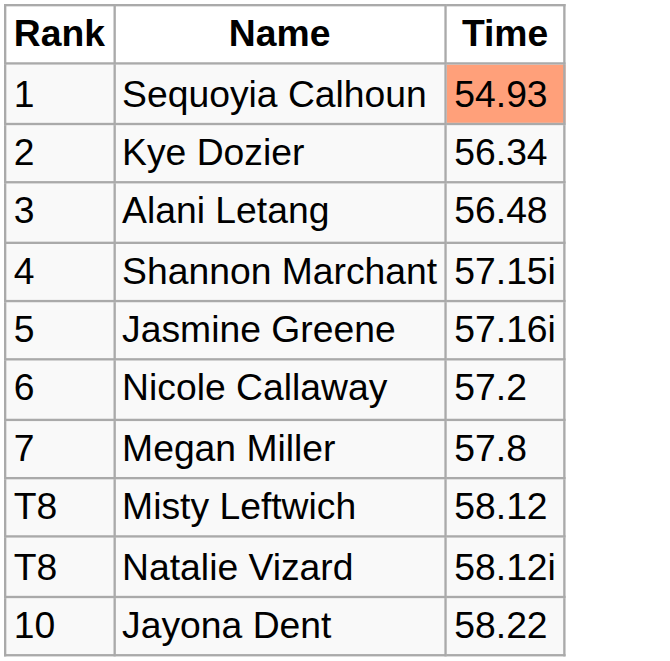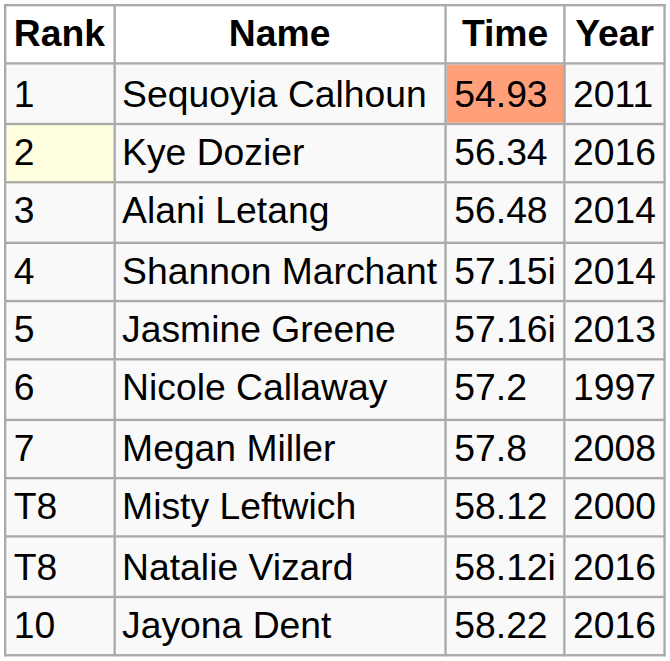+ column: Year | 2011 | 2016 | 2014 | 2014 | 2013 | 1997 | 2008 | 2000 | 2016 | 2016
Kye Dozier | Rank: no background -> lightyellow background
